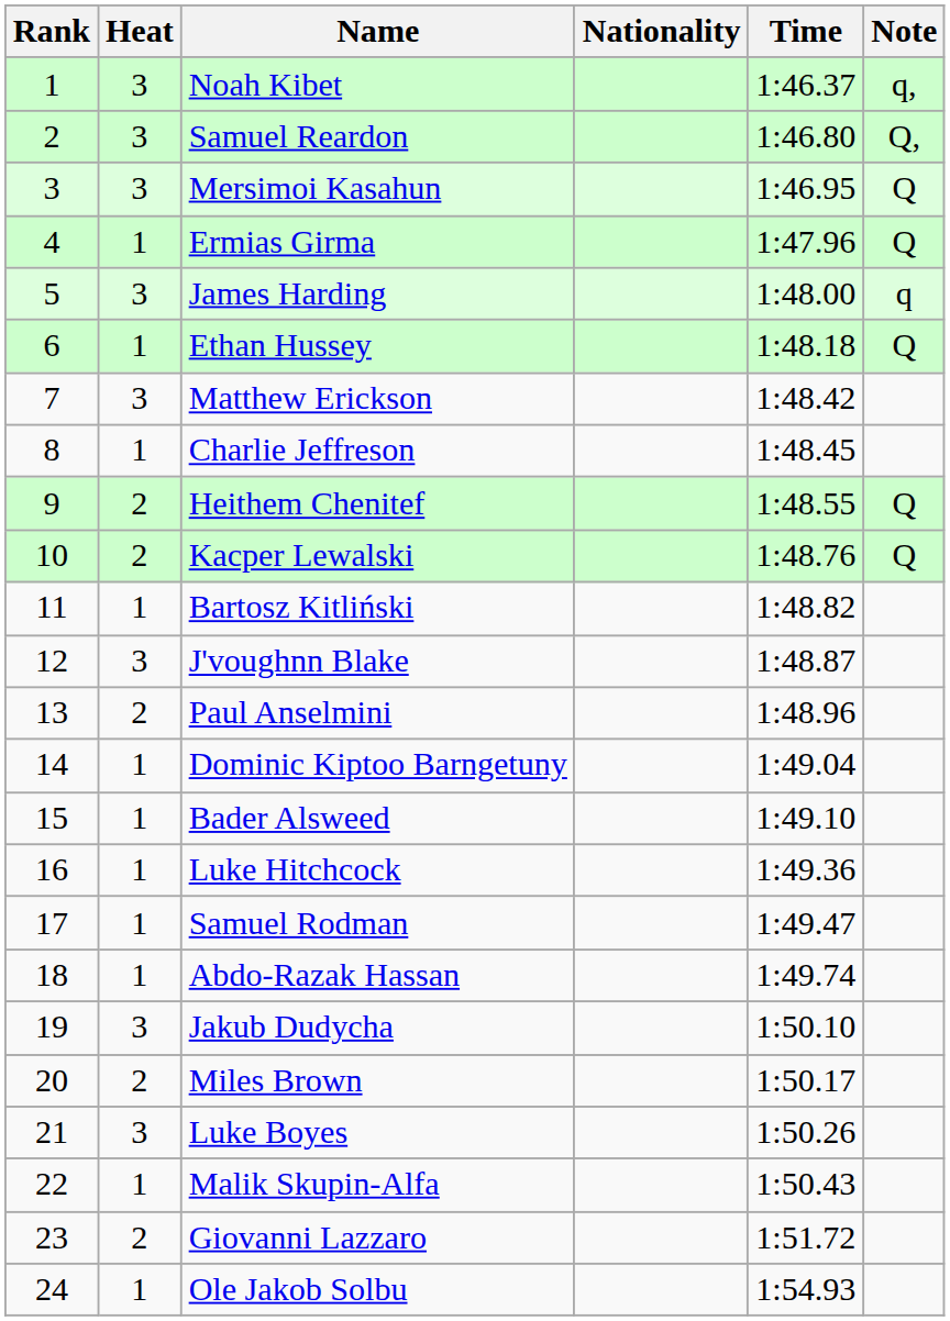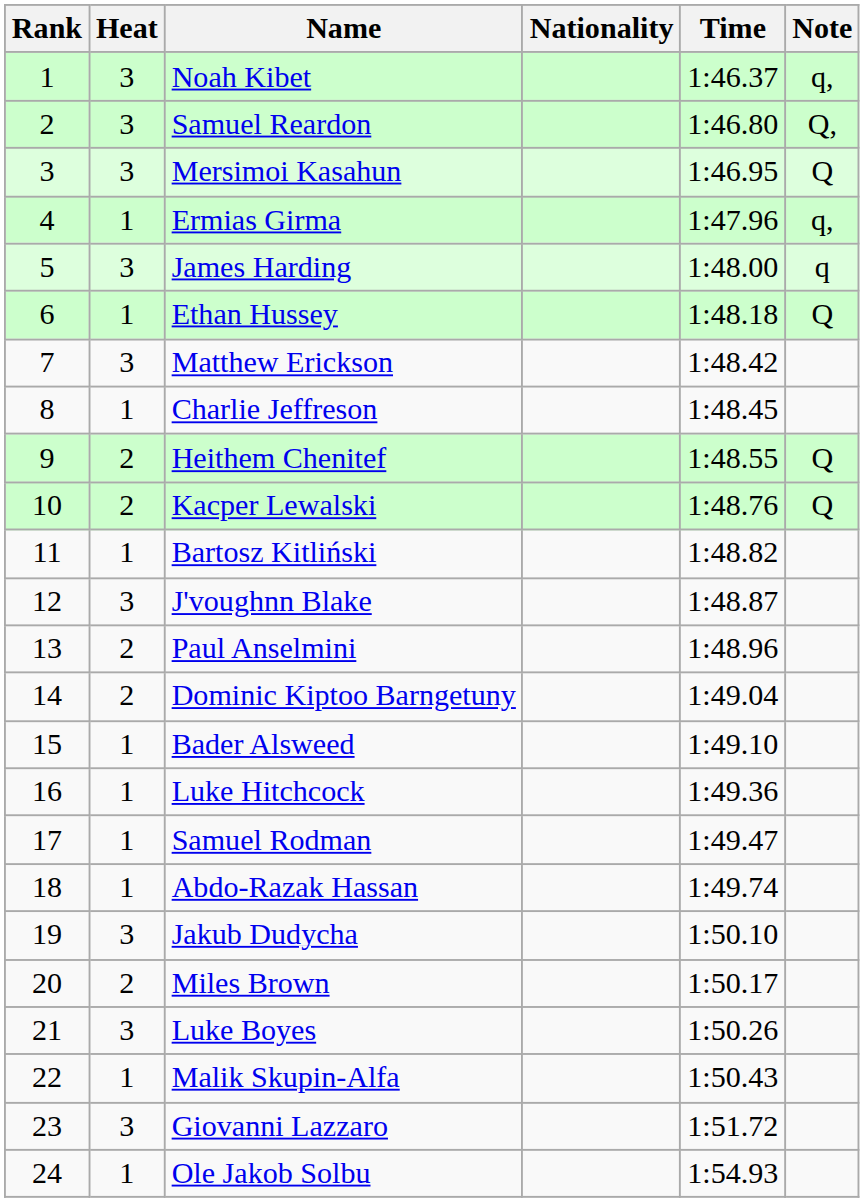Ermias Girma | Note: Q -> q,
Dominic Kiptoo Barngetuny | Heat: 1 -> 2
Giovanni Lazzaro | Heat: 2 -> 3
